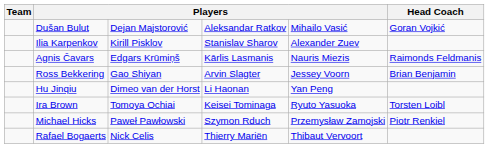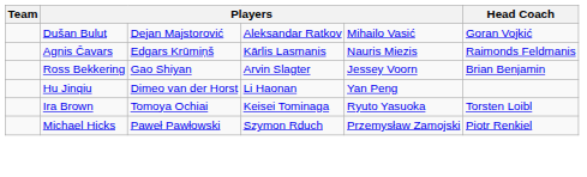- row: Ilia Karpenkov | Kirill Pisklov | Stanislav Sharov | Alexander Zuev
- row: Rafael Bogaerts | Nick Celis | Thierry Mariën | Thibaut Vervoort
